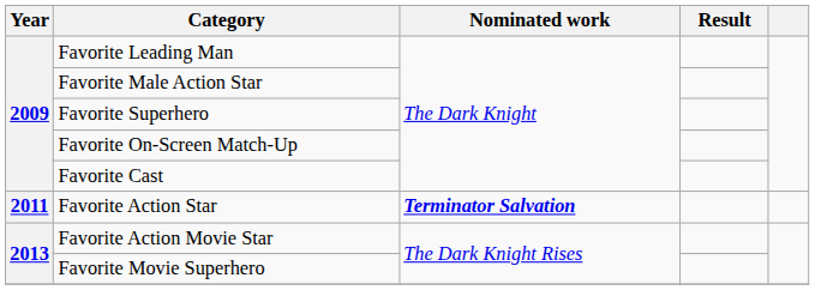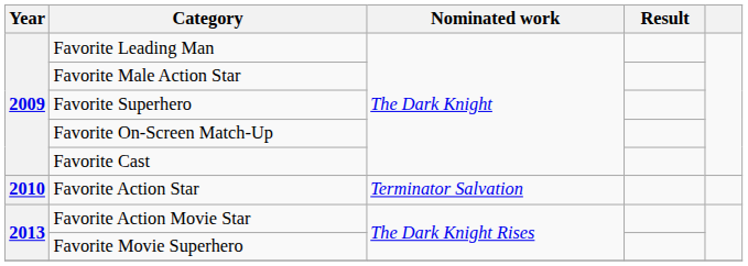Favorite Action Star | Year: 2011 -> 2010
Favorite Action Star | Nominated work: bold -> normal
